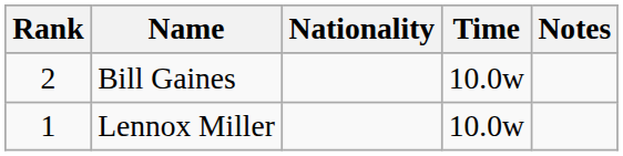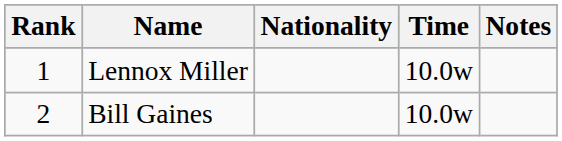rows swapped: Lennox Miller <-> Bill Gaines
